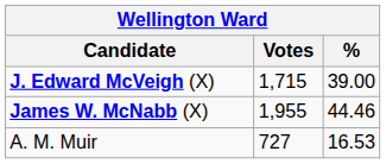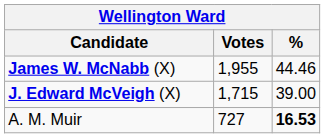rows swapped: James W. McNabb (X) <-> J. Edward McVeigh (X)
A. M. Muir | %: normal -> bold
